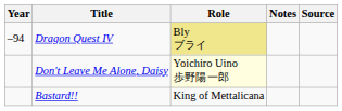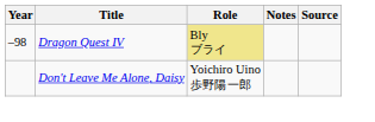Dragon Quest IV | Year: –94 -> –98
Don't Leave Me Alone, Daisy | Role: lightyellow background -> no background
- row: Bastard!! | King of Mettalicana
